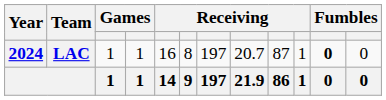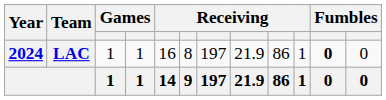LAC | column 8: 20.7 -> 21.9
LAC | column 9: 87 -> 86
